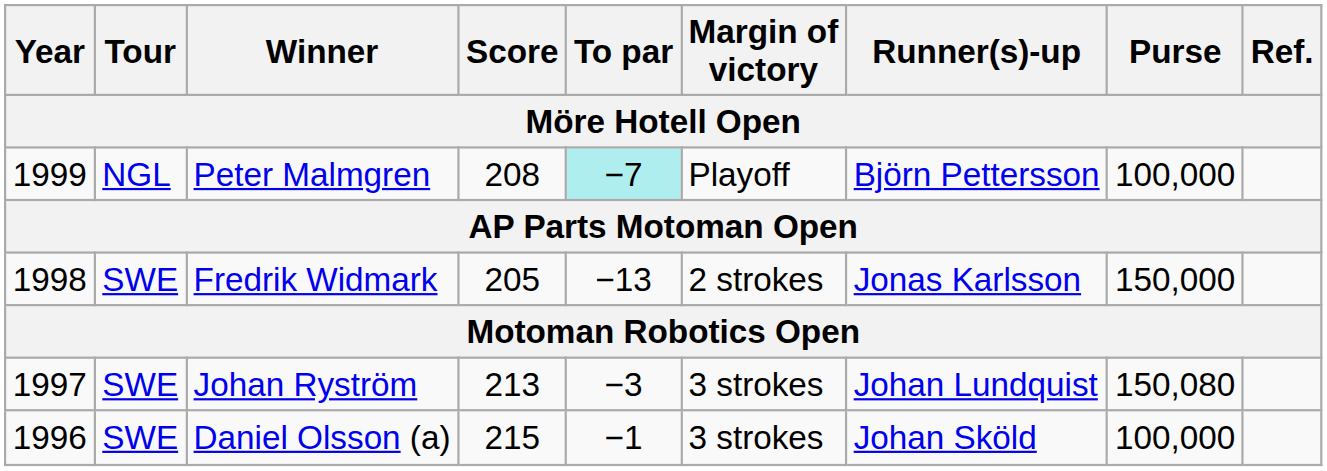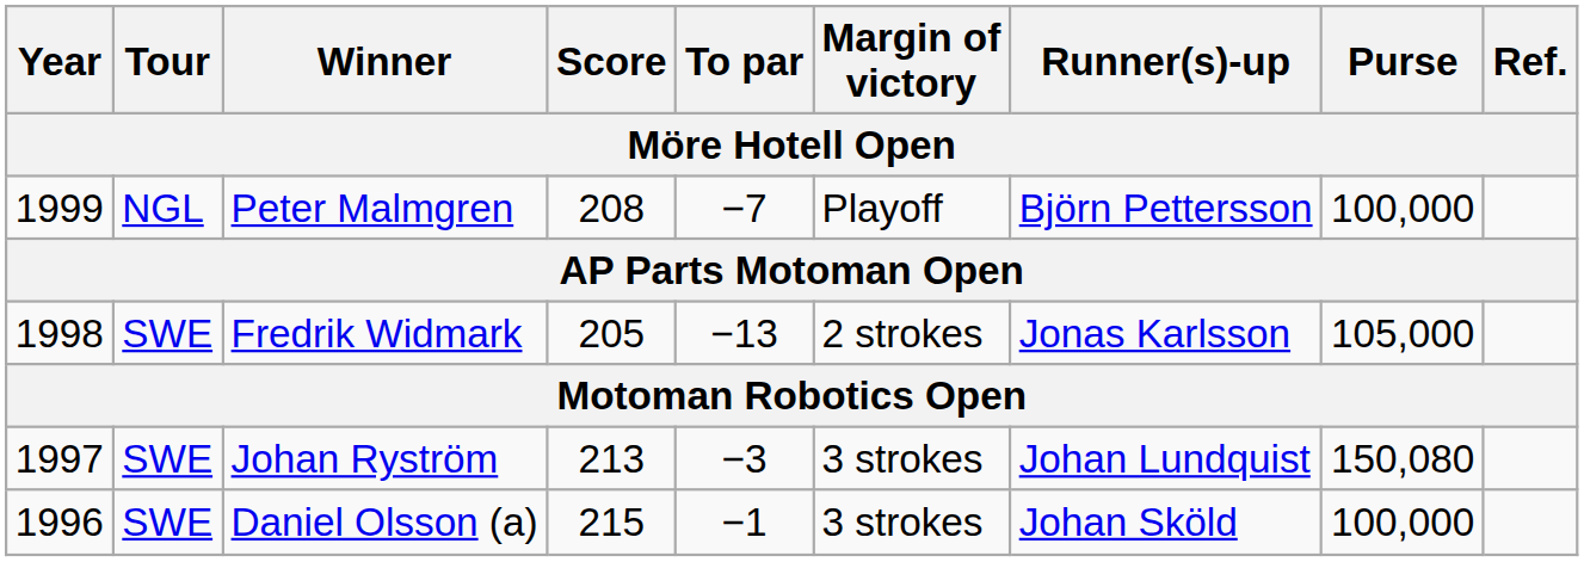Peter Malmgren | To par: paleturquoise background -> no background
Fredrik Widmark | Purse: 150,000 -> 105,000
